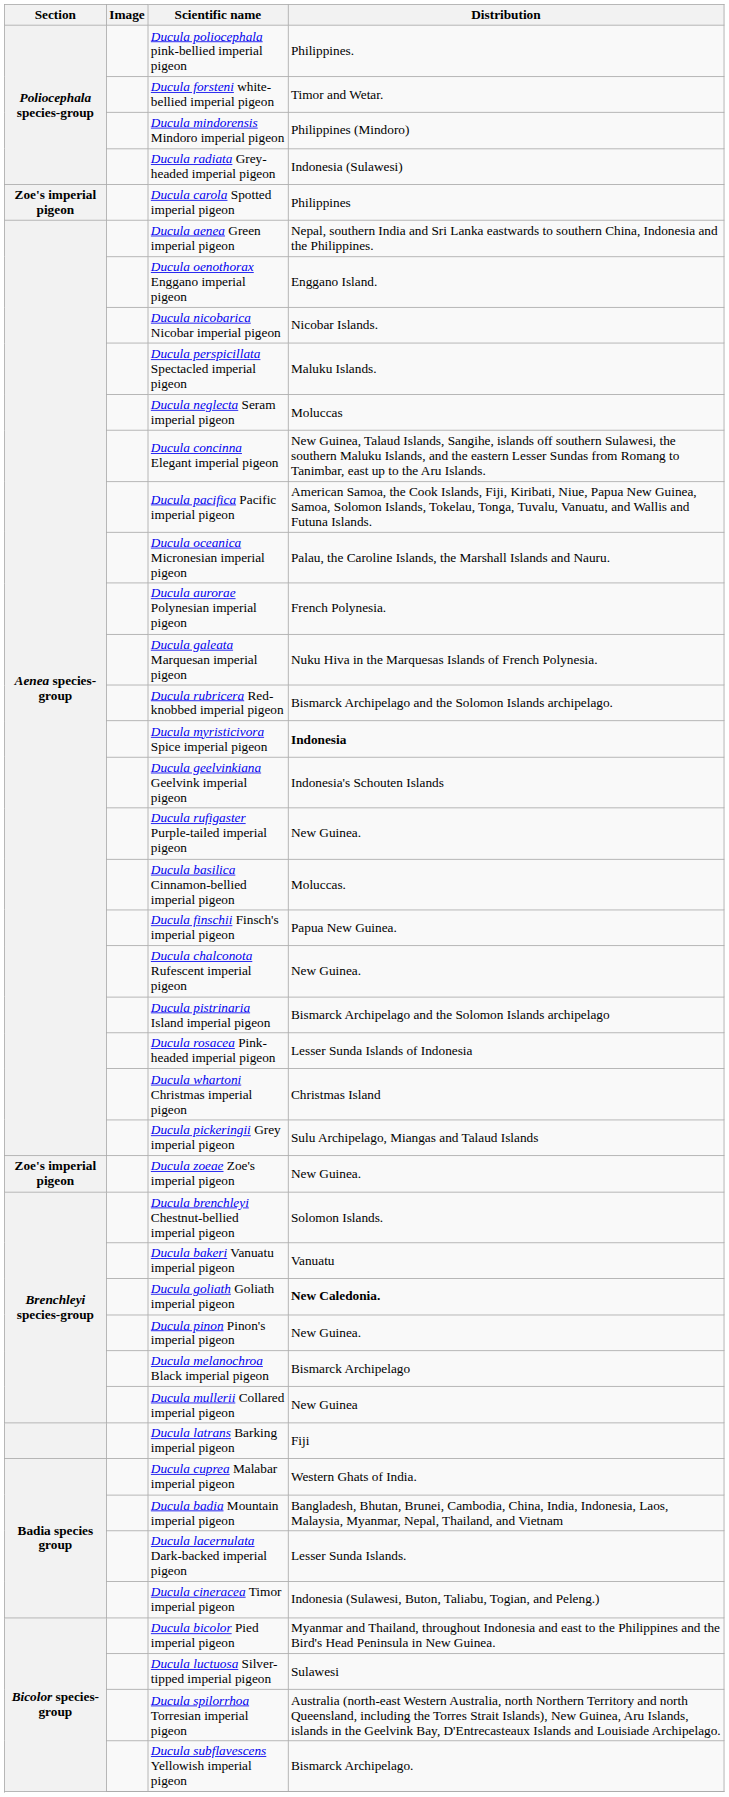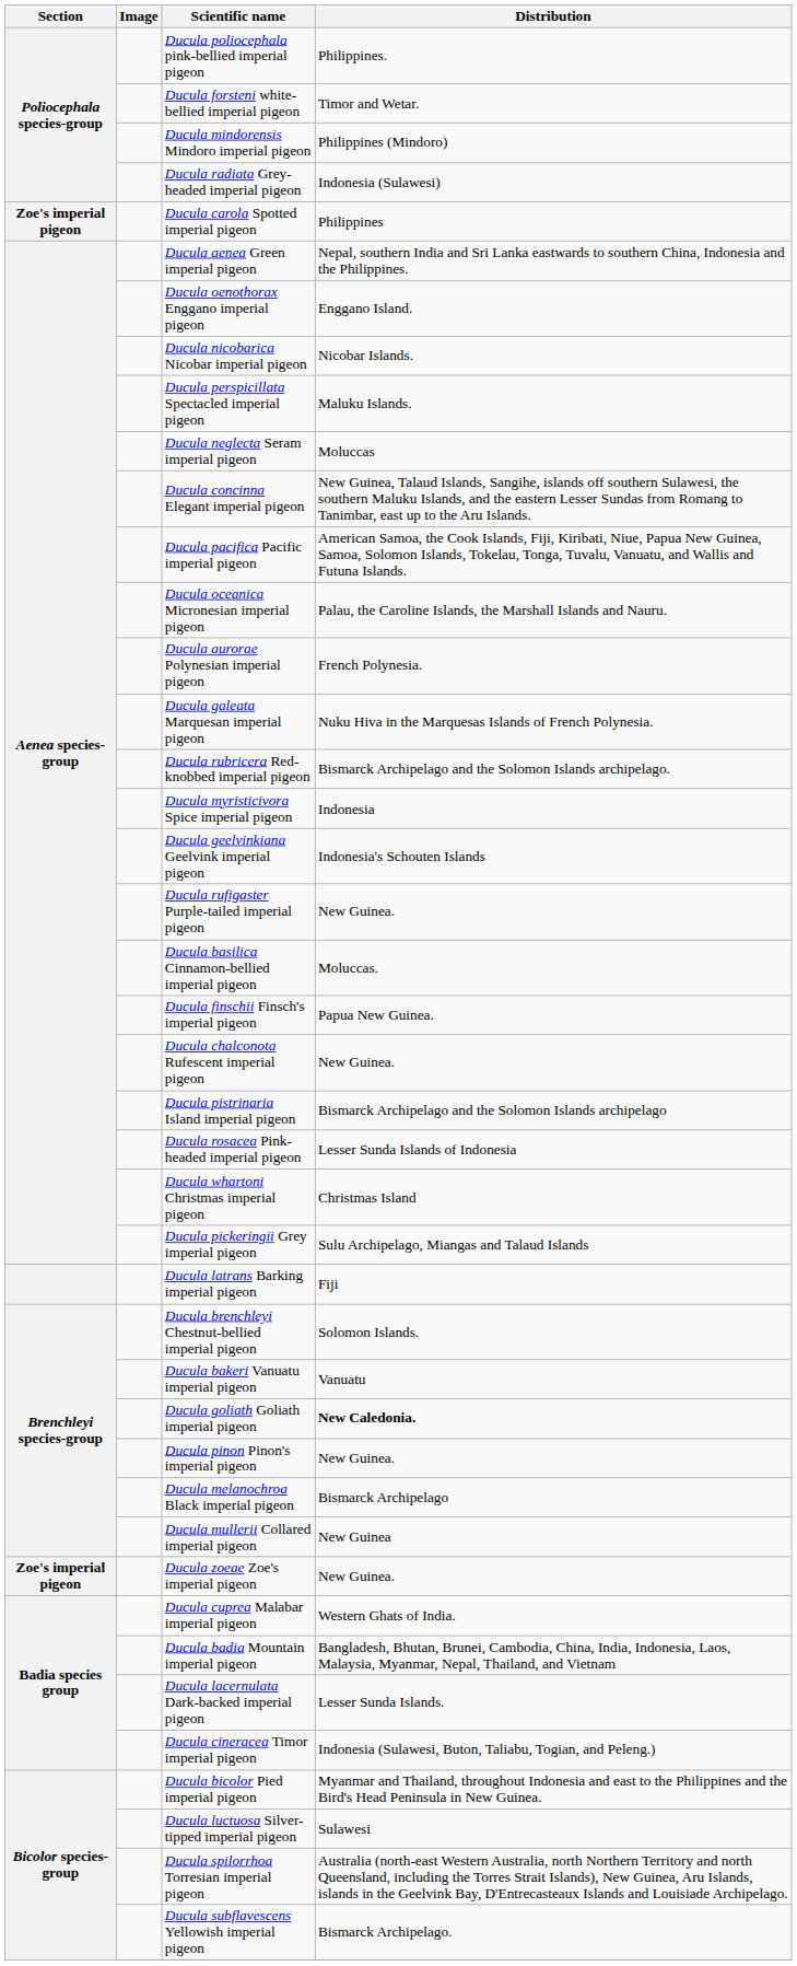Ducula myristicivora Spice imperial pigeon | Distribution: bold -> normal
rows swapped: Ducula latrans Barking imperial pigeon <-> Ducula zoeae Zoe's imperial pigeon
